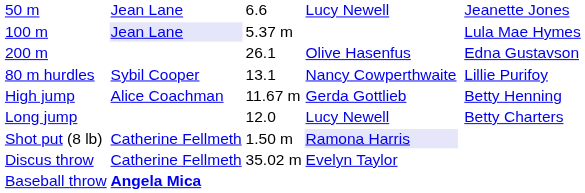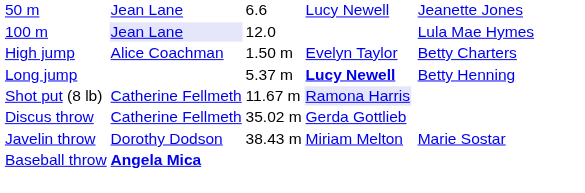100 m | column 3: 5.37 m -> 12.0
- row: 200 m | 26.1 | Olive Hasenfus | Edna Gustavson
- row: 80 m hurdles | Sybil Cooper | 13.1 | Nancy Cowperthwaite | Lillie Purifoy
High jump | column 3: 11.67 m -> 1.50 m
High jump | column 4: Gerda Gottlieb -> Evelyn Taylor
High jump | column 6: Betty Henning -> Betty Charters
Long jump | column 3: 12.0 -> 5.37 m
Long jump | column 4: normal -> bold
Long jump | column 6: Betty Charters -> Betty Henning
Shot put (8 lb) | column 3: 1.50 m -> 11.67 m
Discus throw | column 4: Evelyn Taylor -> Gerda Gottlieb
+ row: Javelin throw | Dorothy Dodson | 38.43 m | Miriam Melton | Marie Sostar
